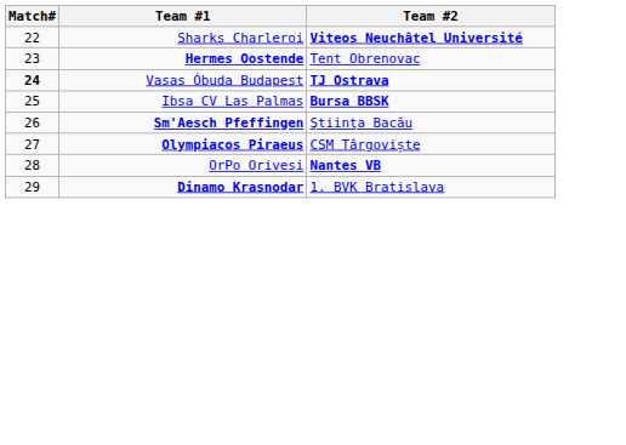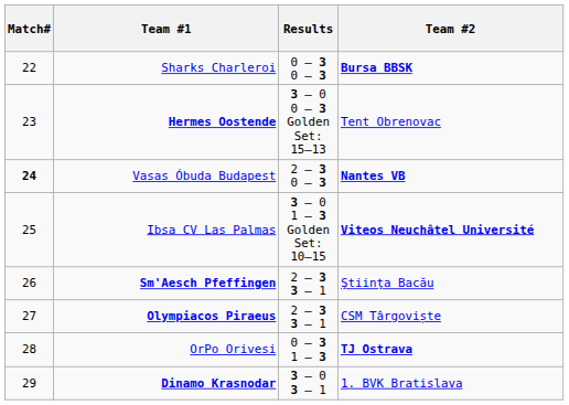+ column: Results | 0 – 3 0 – 3 | 3 – 0 0 – 3 Golden Set: 15–13 | 2 – 3 0 – 3 | 3 – 0 1 – 3 Golden Set: 10–15 | 2 – 3 3 – 1 | 2 – 3 3 – 1 | 0 – 3 1 – 3 | 3 – 0 3 – 1
Sharks Charleroi | Team #2: Viteos Neuchâtel Université -> Bursa BBSK
Vasas Óbuda Budapest | Team #2: TJ Ostrava -> Nantes VB
Ibsa CV Las Palmas | Team #2: Bursa BBSK -> Viteos Neuchâtel Université
OrPo Orivesi | Team #2: Nantes VB -> TJ Ostrava
